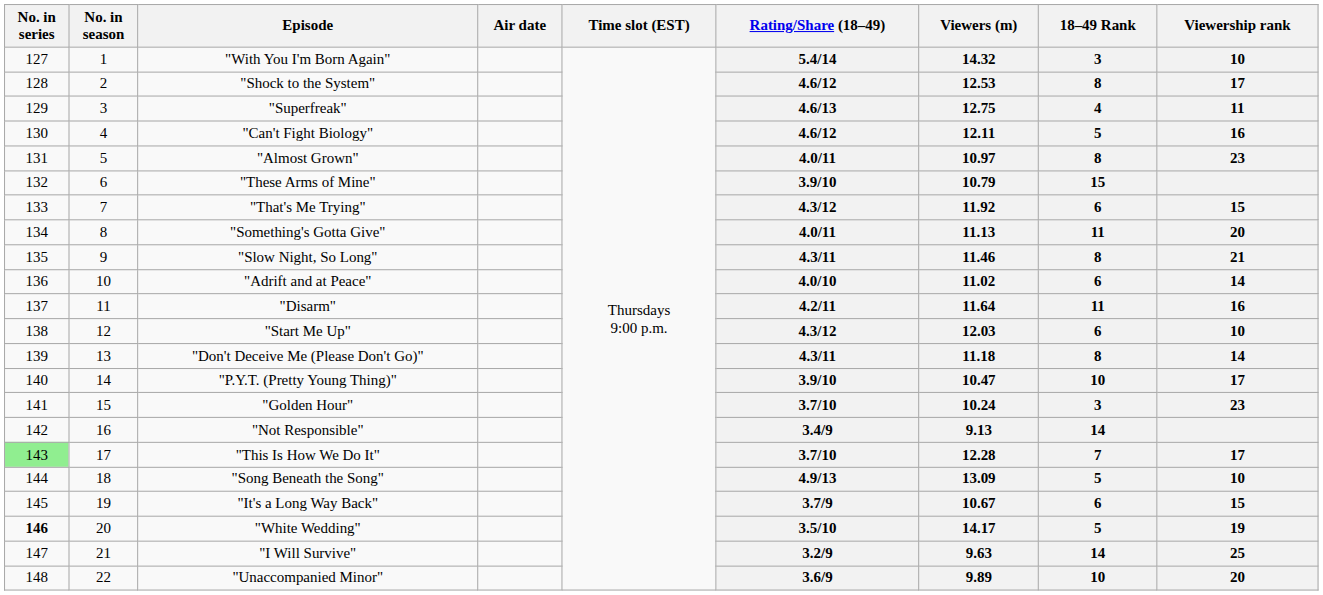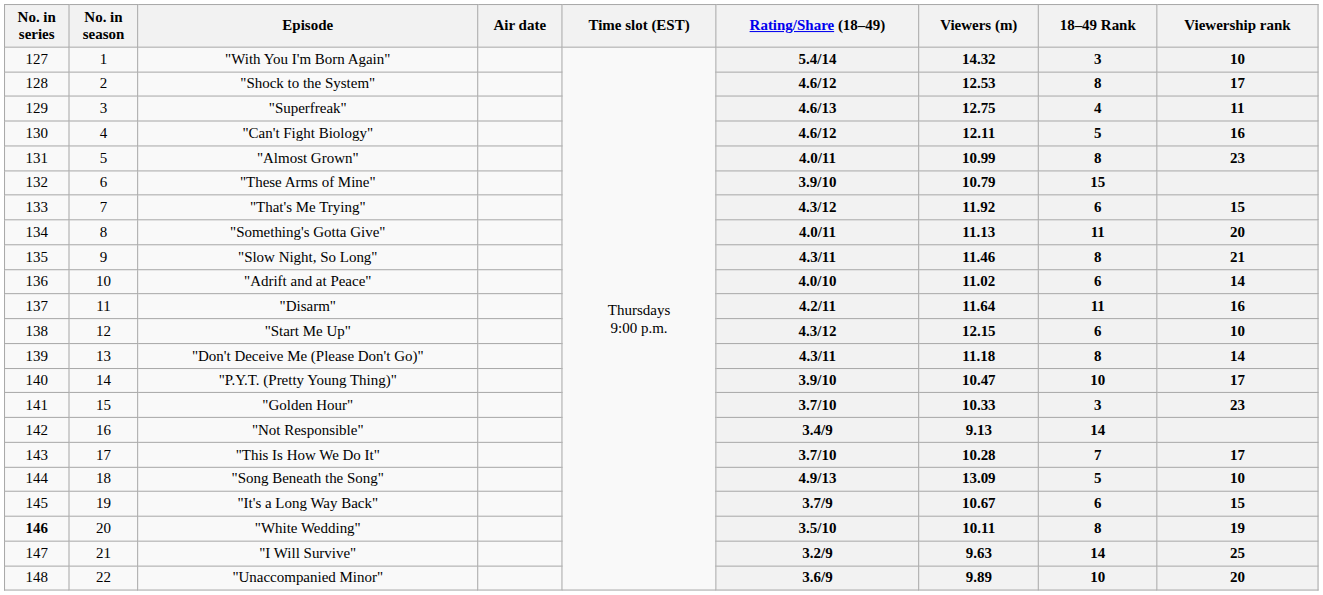"Almost Grown" | Viewers (m): 10.97 -> 10.99
"Start Me Up" | Viewers (m): 12.03 -> 12.15
"Golden Hour" | Viewers (m): 10.24 -> 10.33
"This Is How We Do It" | No. in series: lightgreen background -> no background
"This Is How We Do It" | Viewers (m): 12.28 -> 10.28
"White Wedding" | Viewers (m): 14.17 -> 10.11
"White Wedding" | 18–49 Rank: 5 -> 8
